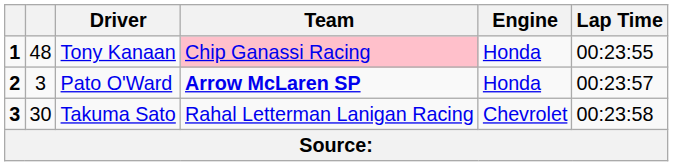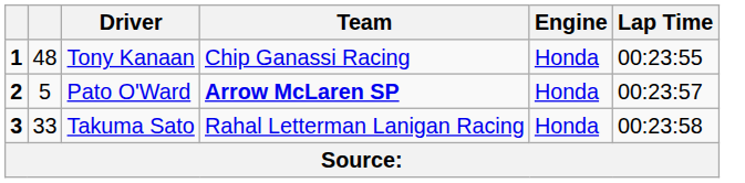Tony Kanaan | Team: pink background -> no background
Pato O'Ward | column 2: 3 -> 5
Takuma Sato | column 2: 30 -> 33
Takuma Sato | Engine: Chevrolet -> Honda
